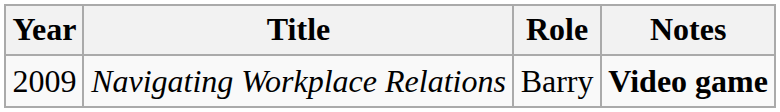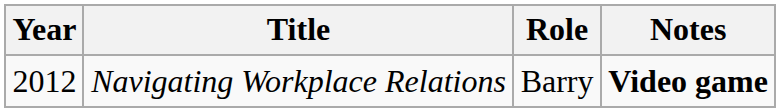Navigating Workplace Relations | Year: 2009 -> 2012
